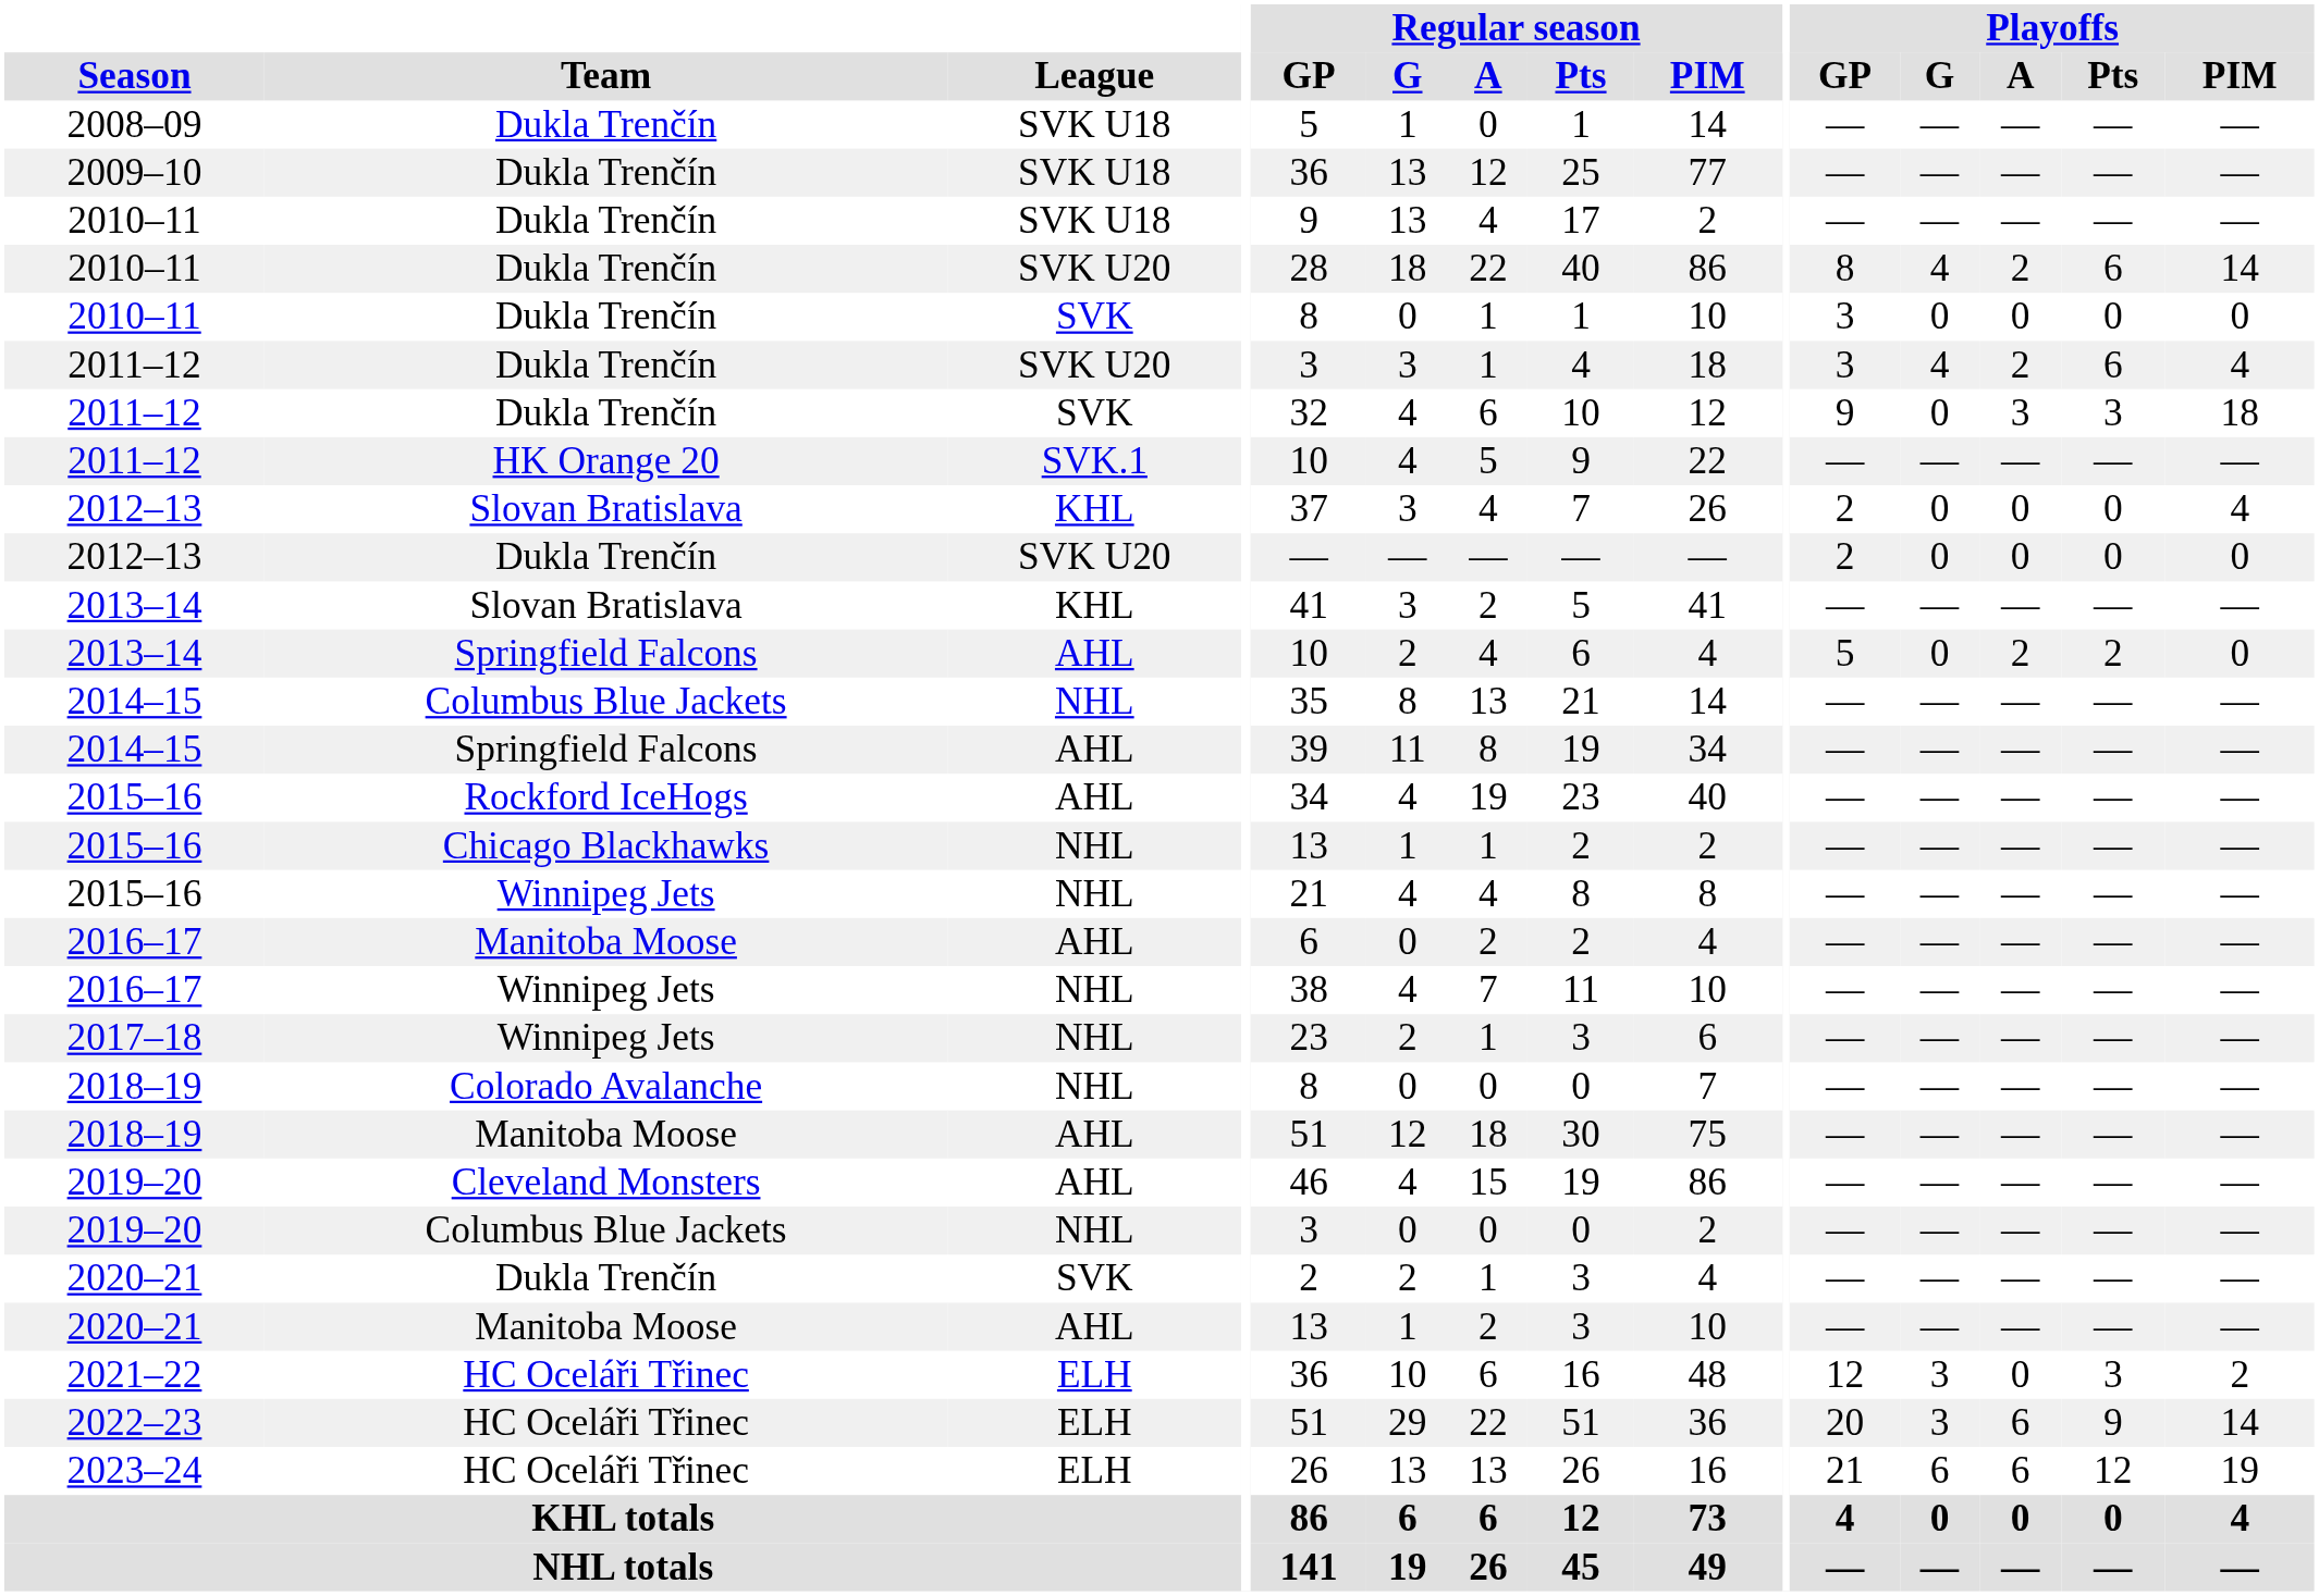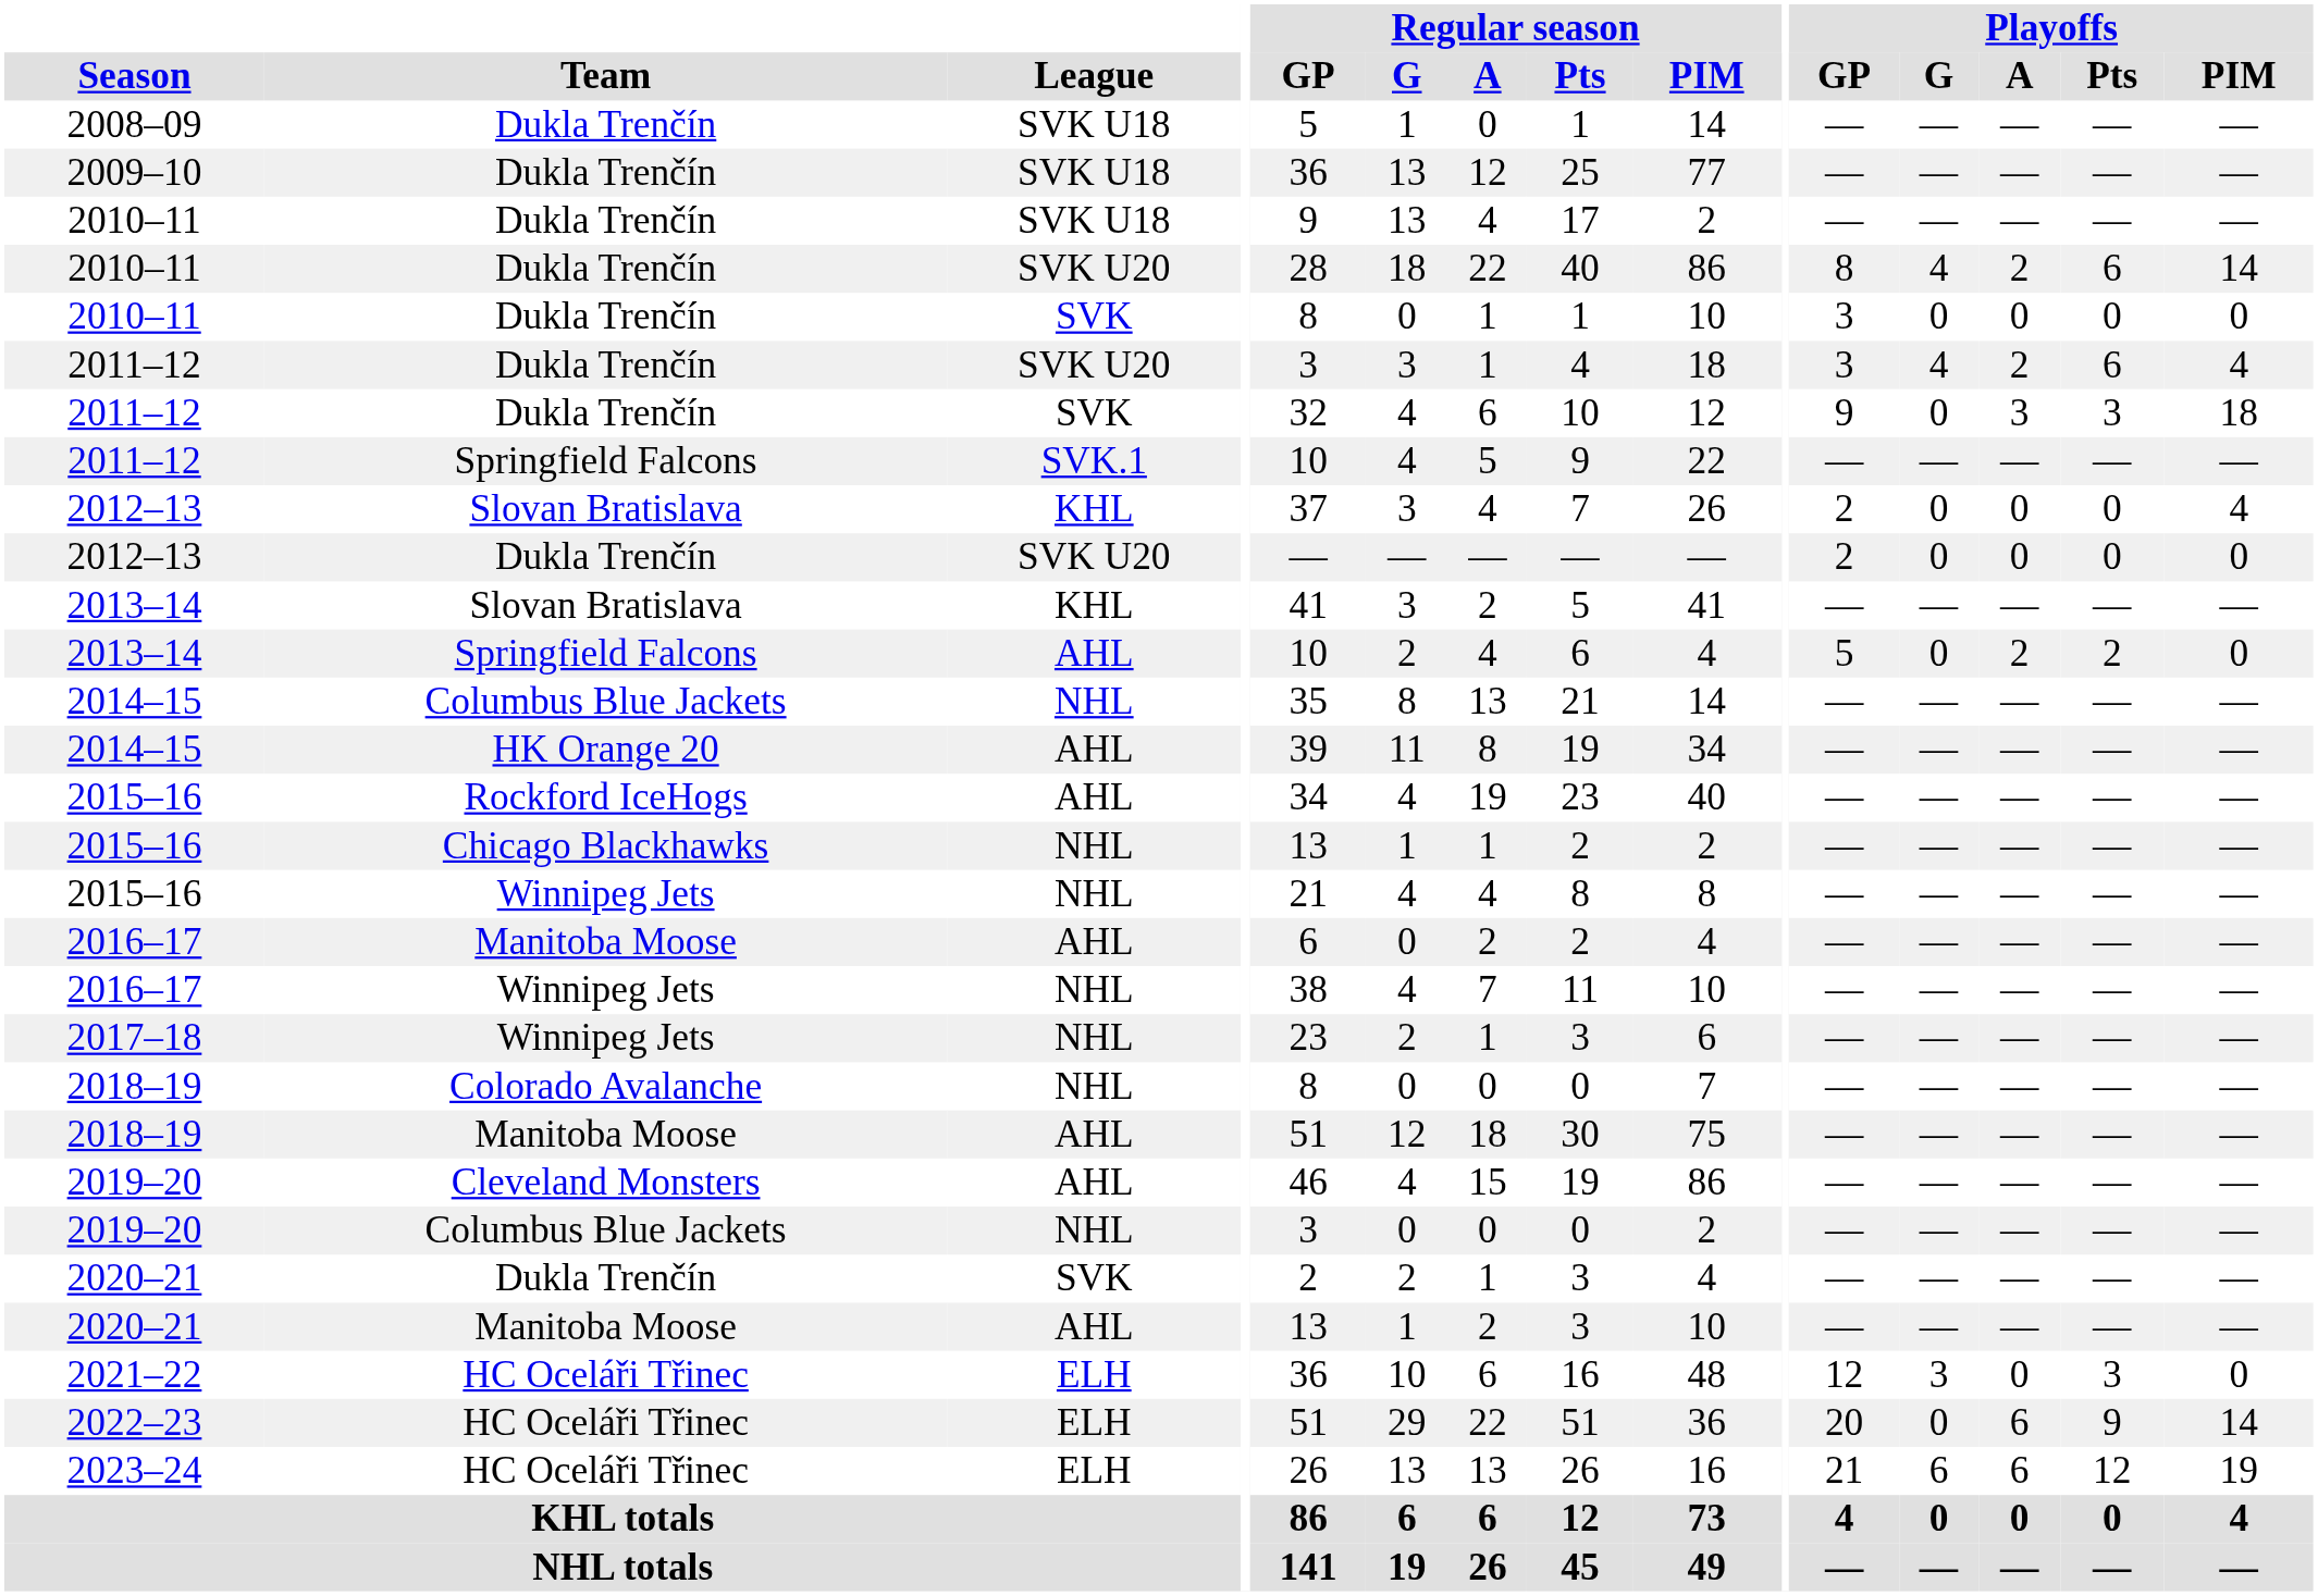2011–12 / SVK.1 | Team: HK Orange 20 -> Springfield Falcons
2014–15 / AHL | Team: Springfield Falcons -> HK Orange 20
2021–22 | Playoffs / PIM: 2 -> 0
2022–23 | Playoffs / G: 3 -> 0
